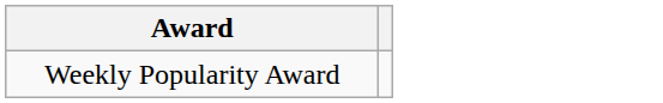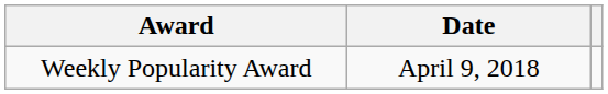+ column: Date | April 9, 2018
